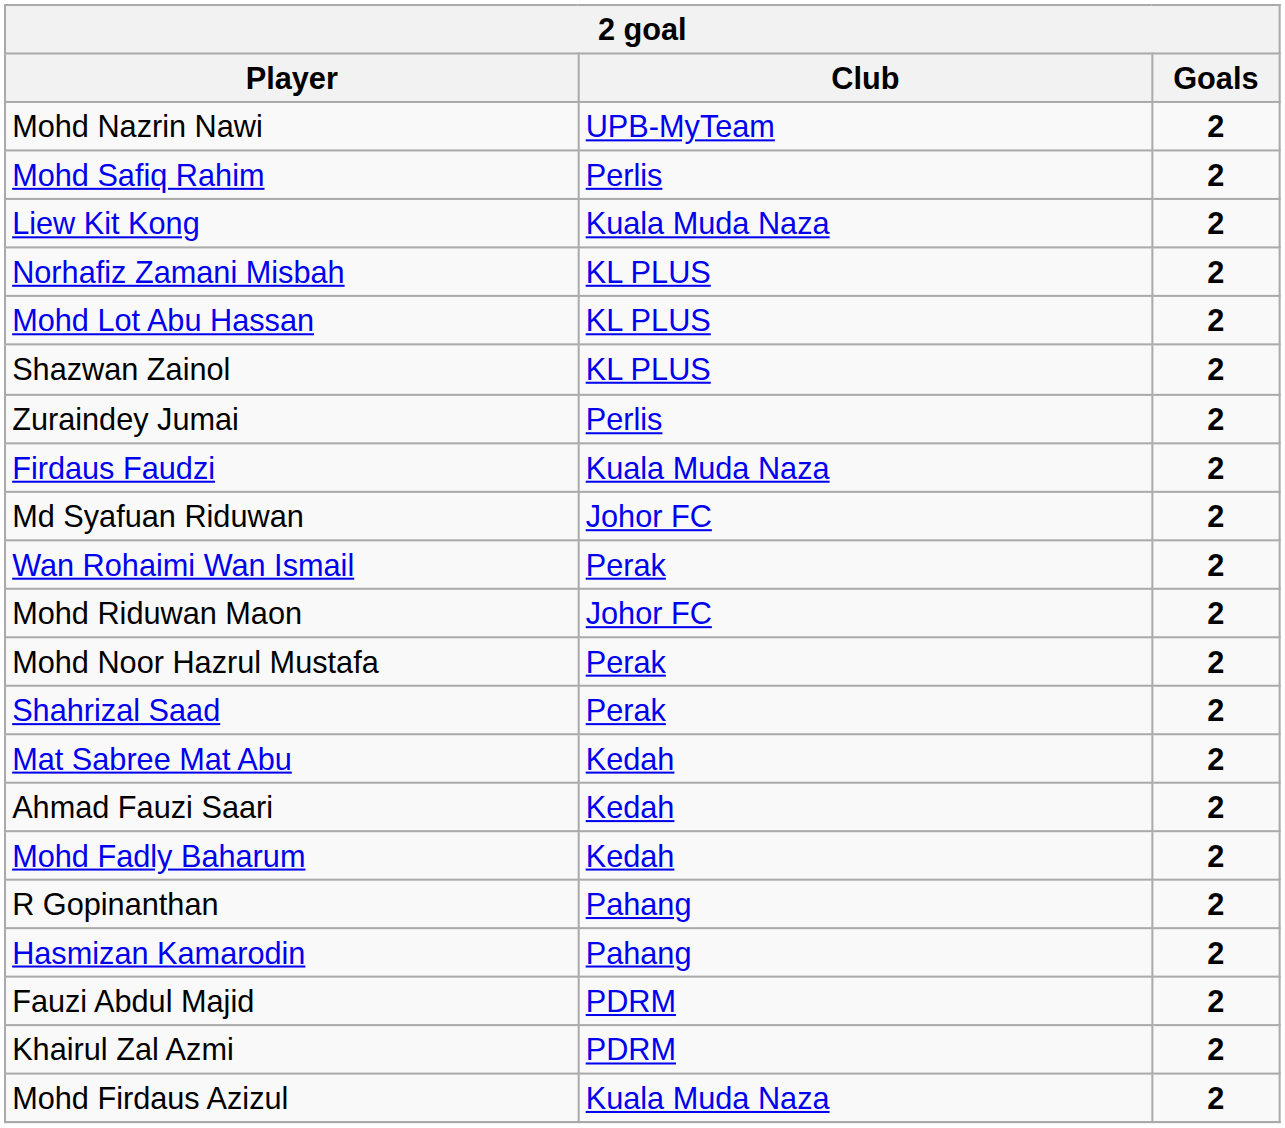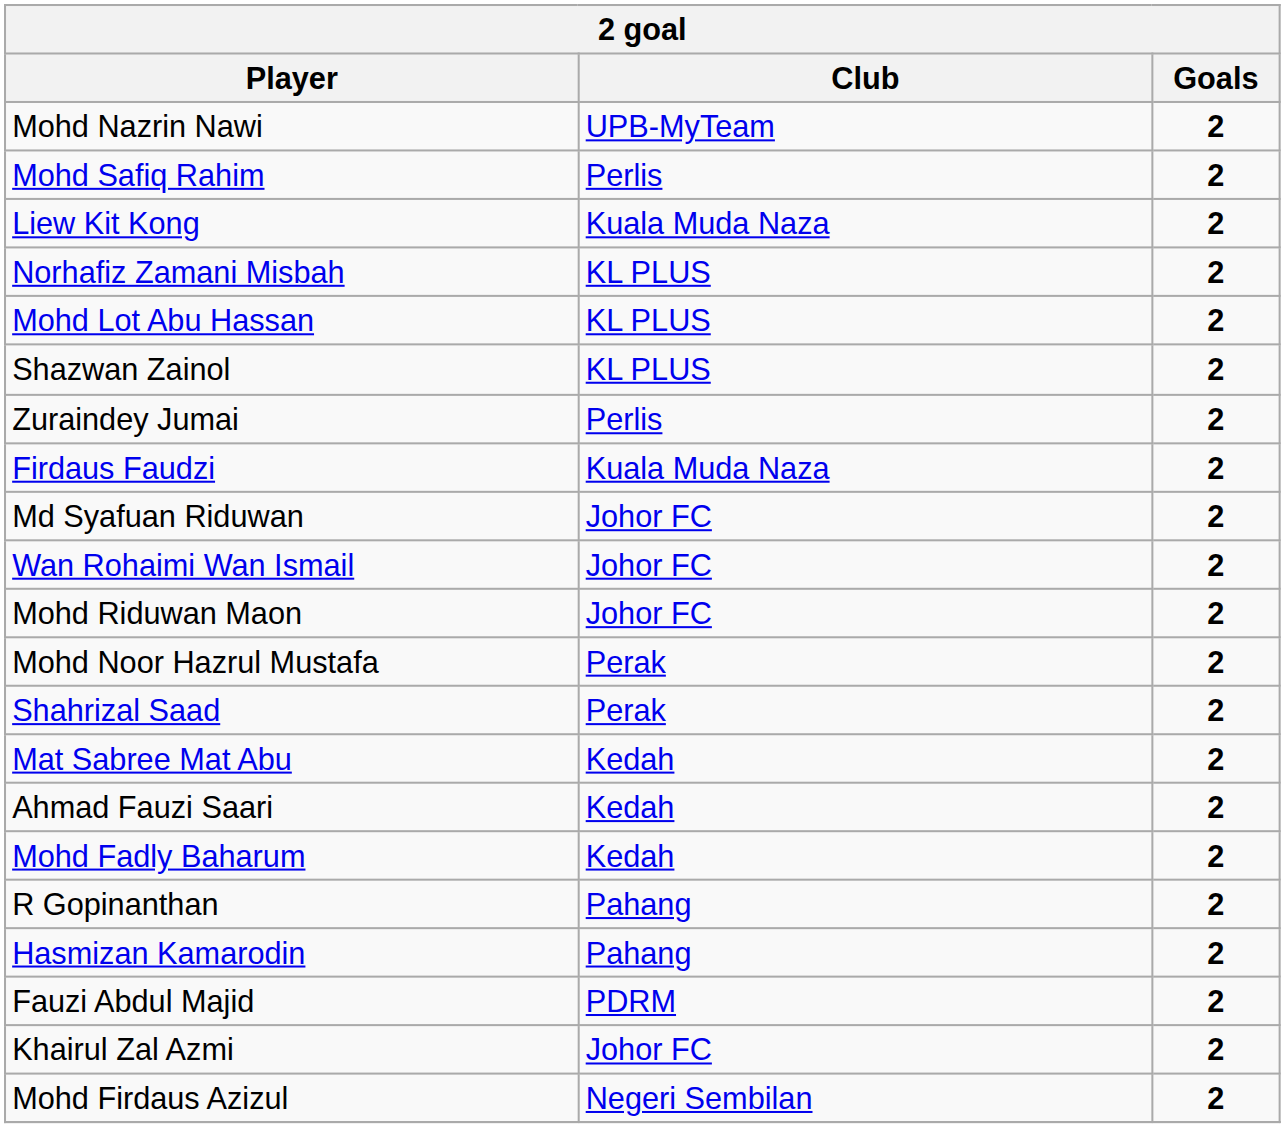Wan Rohaimi Wan Ismail | Club: Perak -> Johor FC
Khairul Zal Azmi | Club: PDRM -> Johor FC
Mohd Firdaus Azizul | Club: Kuala Muda Naza -> Negeri Sembilan
